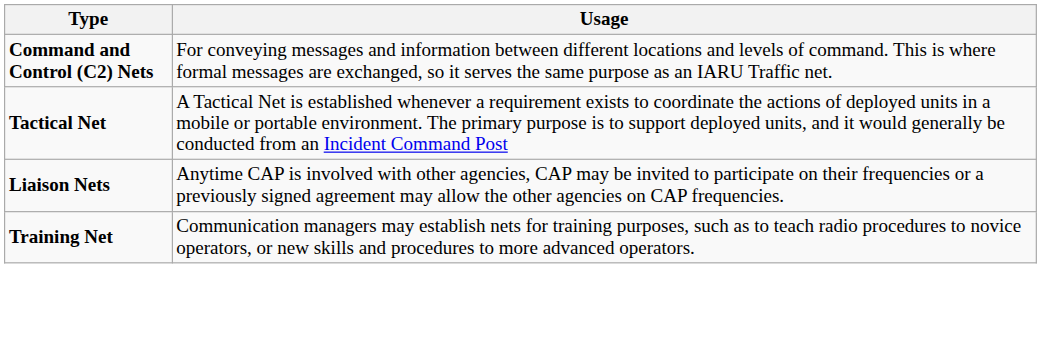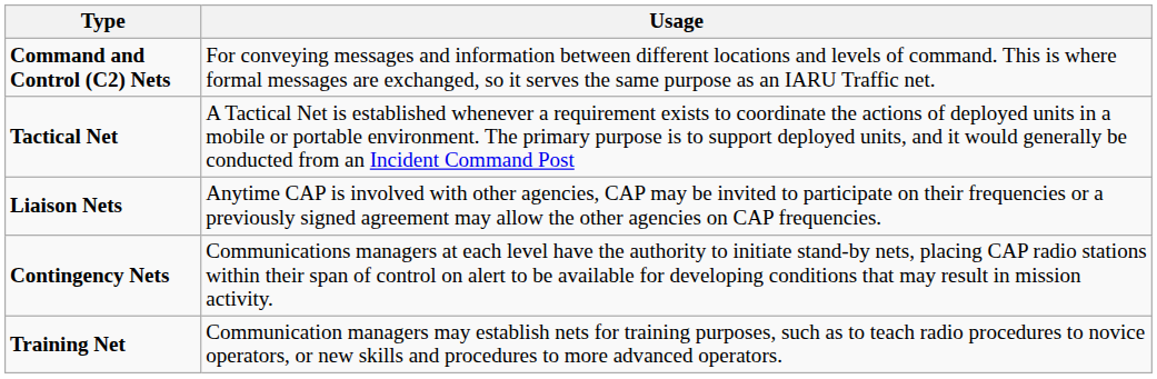+ row: Contingency Nets | Communications managers at each level have the authority to initiate stand-by nets, placing CAP radio stations within their span of control on alert to be available for developing conditions that may result in mission activity.
